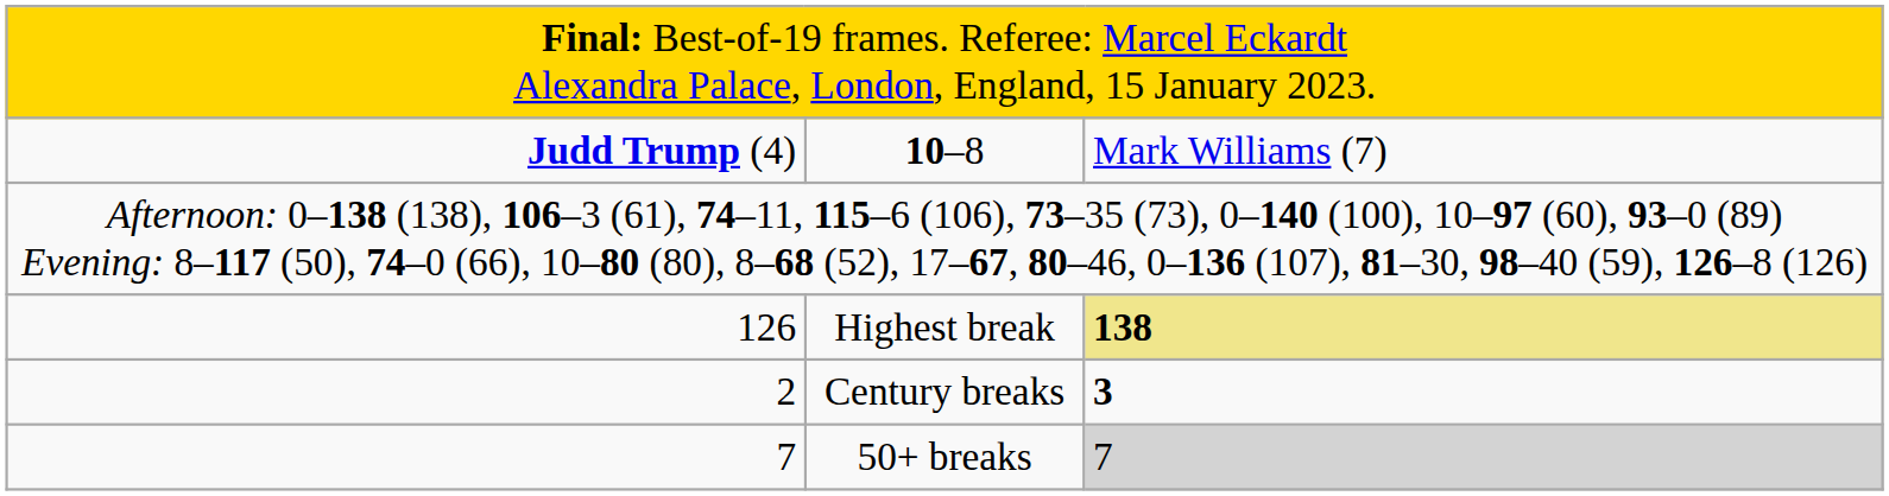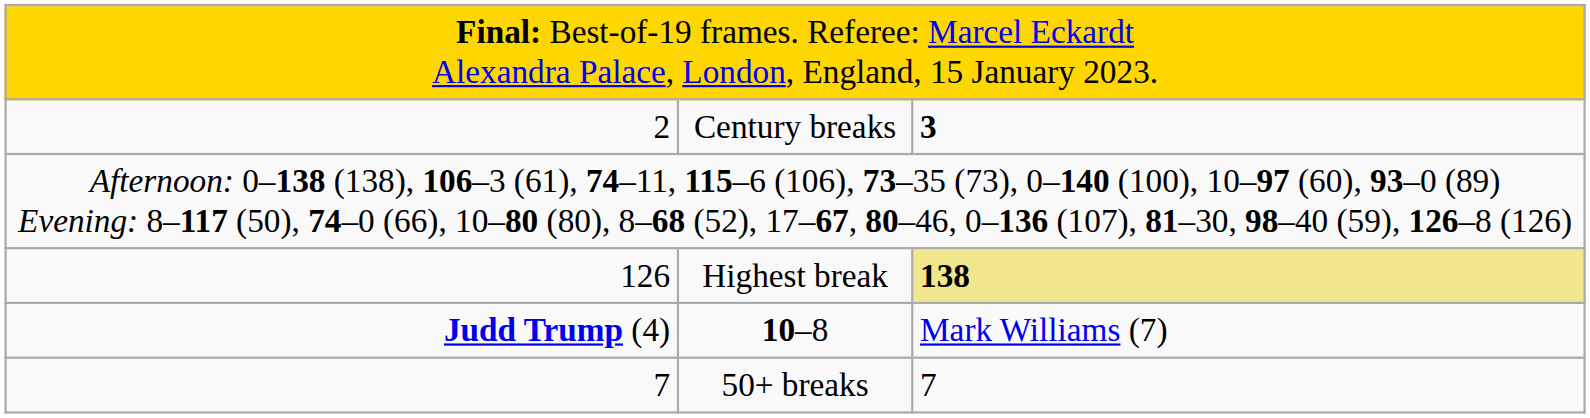rows swapped: 10–8 <-> Century breaks
50+ breaks | column 3: lightgrey background -> no background
